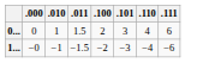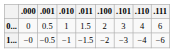+ column: .001 | 0.5 | −0.5
